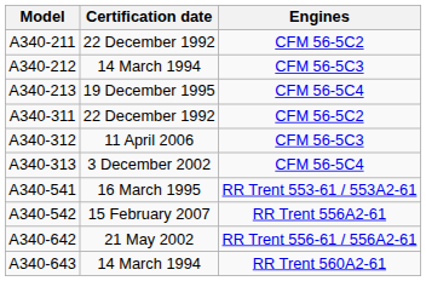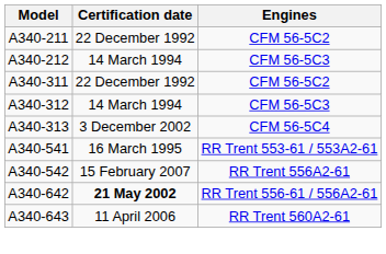- row: A340-213 | 19 December 1995 | CFM 56-5C4
A340-312 | Certification date: 11 April 2006 -> 14 March 1994
A340-642 | Certification date: normal -> bold
A340-643 | Certification date: 14 March 1994 -> 11 April 2006
